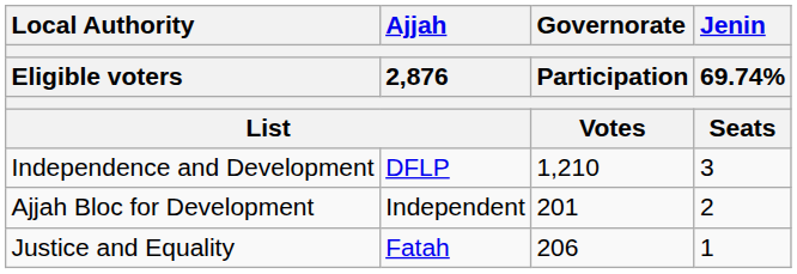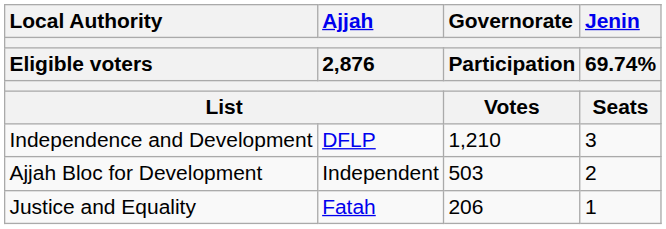Ajjah Bloc for Development | Governorate / Participation / Votes: 201 -> 503
